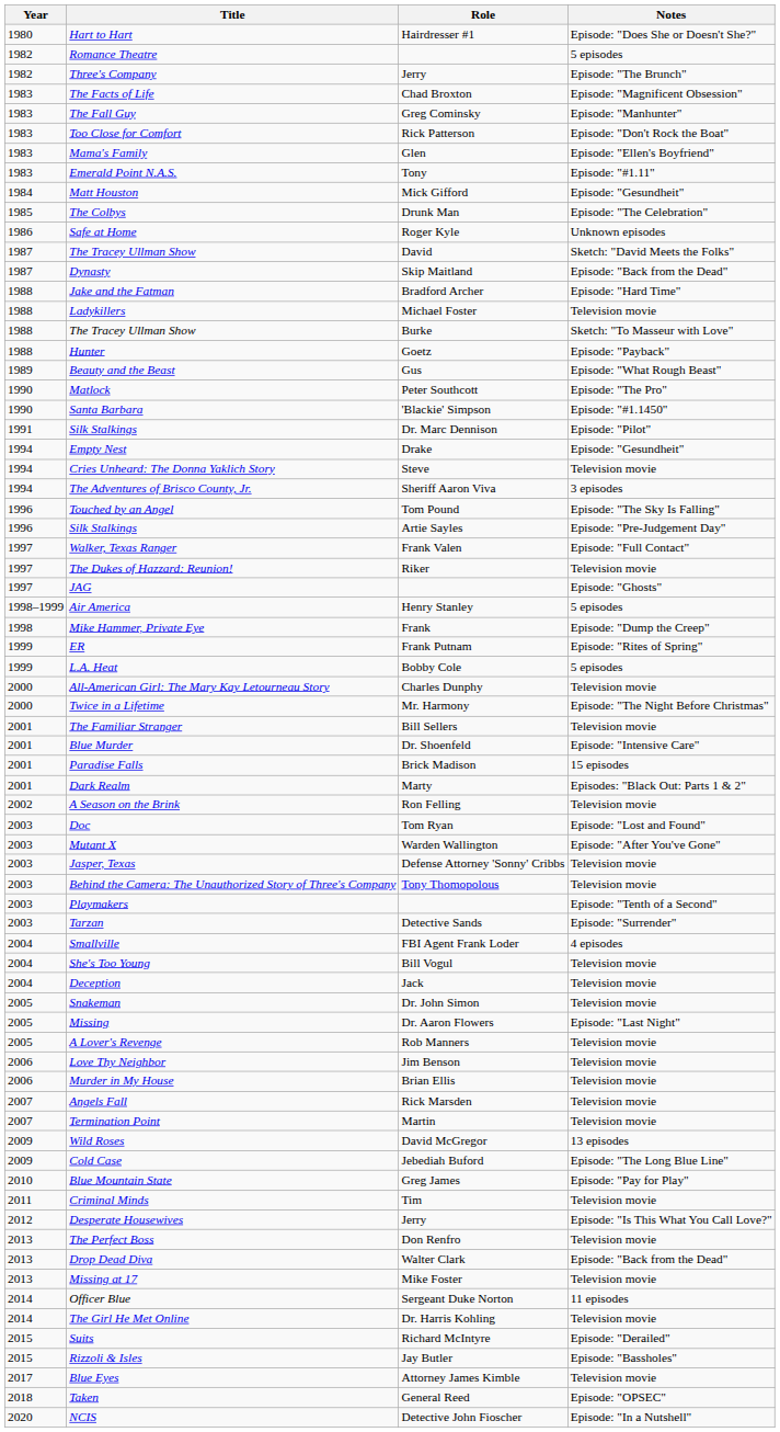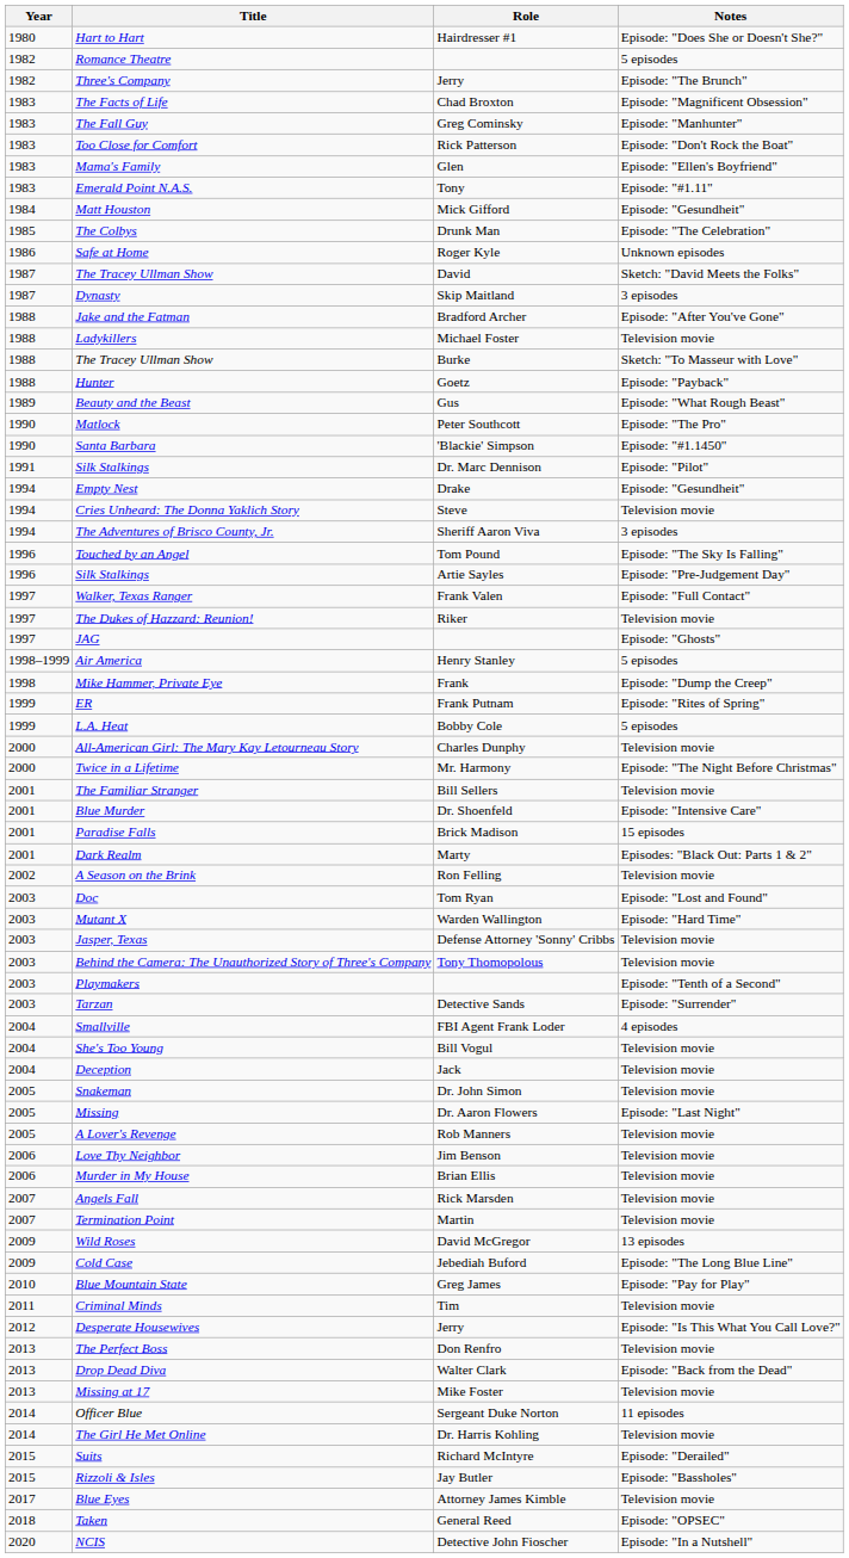Dynasty | Notes: Episode: "Back from the Dead" -> 3 episodes
Jake and the Fatman | Notes: Episode: "Hard Time" -> Episode: "After You've Gone"
Mutant X | Notes: Episode: "After You've Gone" -> Episode: "Hard Time"
